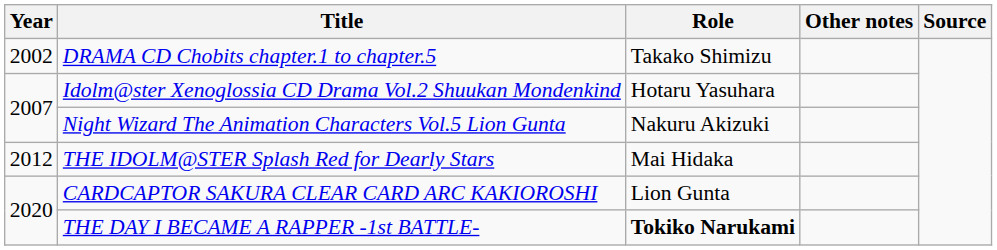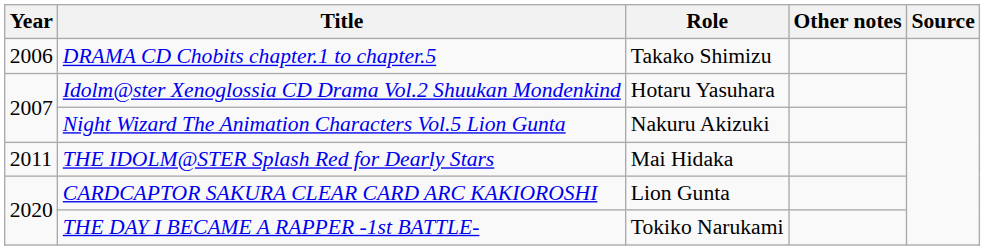DRAMA CD Chobits chapter.1 to chapter.5 | Year: 2002 -> 2006
THE IDOLM@STER Splash Red for Dearly Stars | Year: 2012 -> 2011
THE DAY I BECAME A RAPPER -1st BATTLE- | Role: bold -> normal
